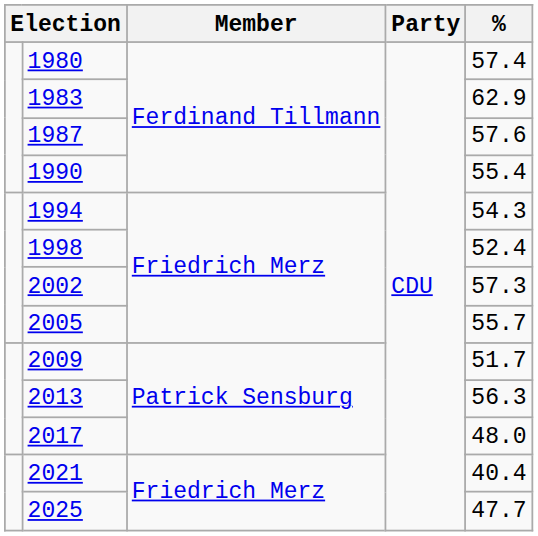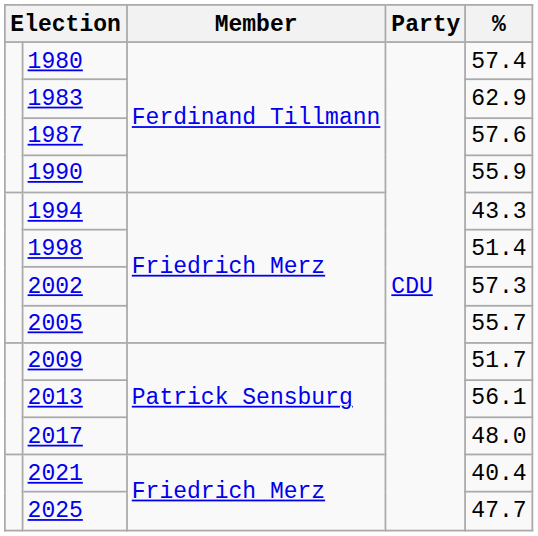1990 | %: 55.4 -> 55.9
1994 | %: 54.3 -> 43.3
1998 | %: 52.4 -> 51.4
2013 | %: 56.3 -> 56.1
